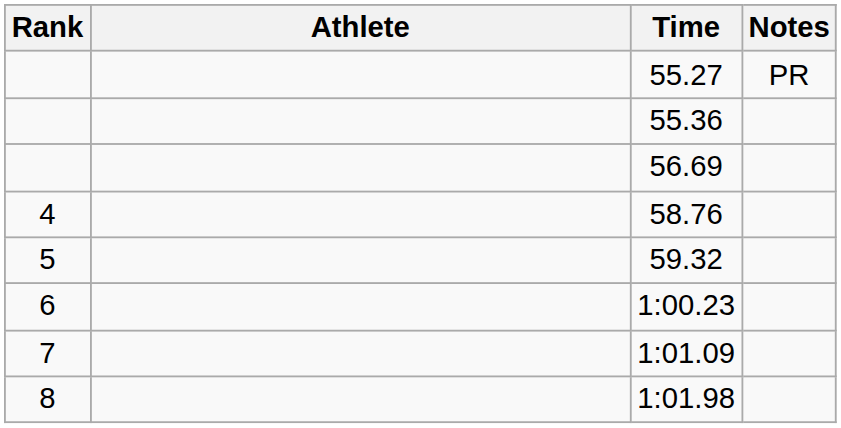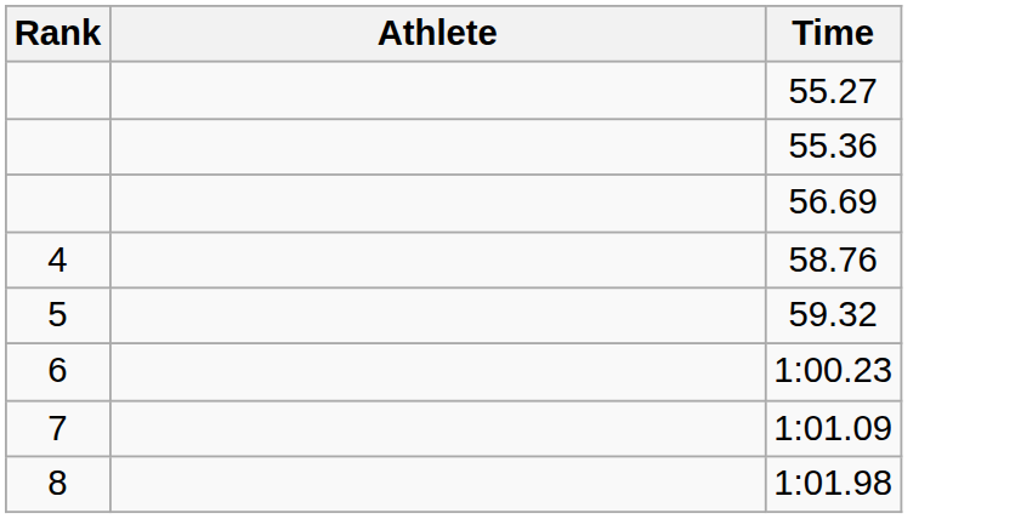- column: Notes | PR
